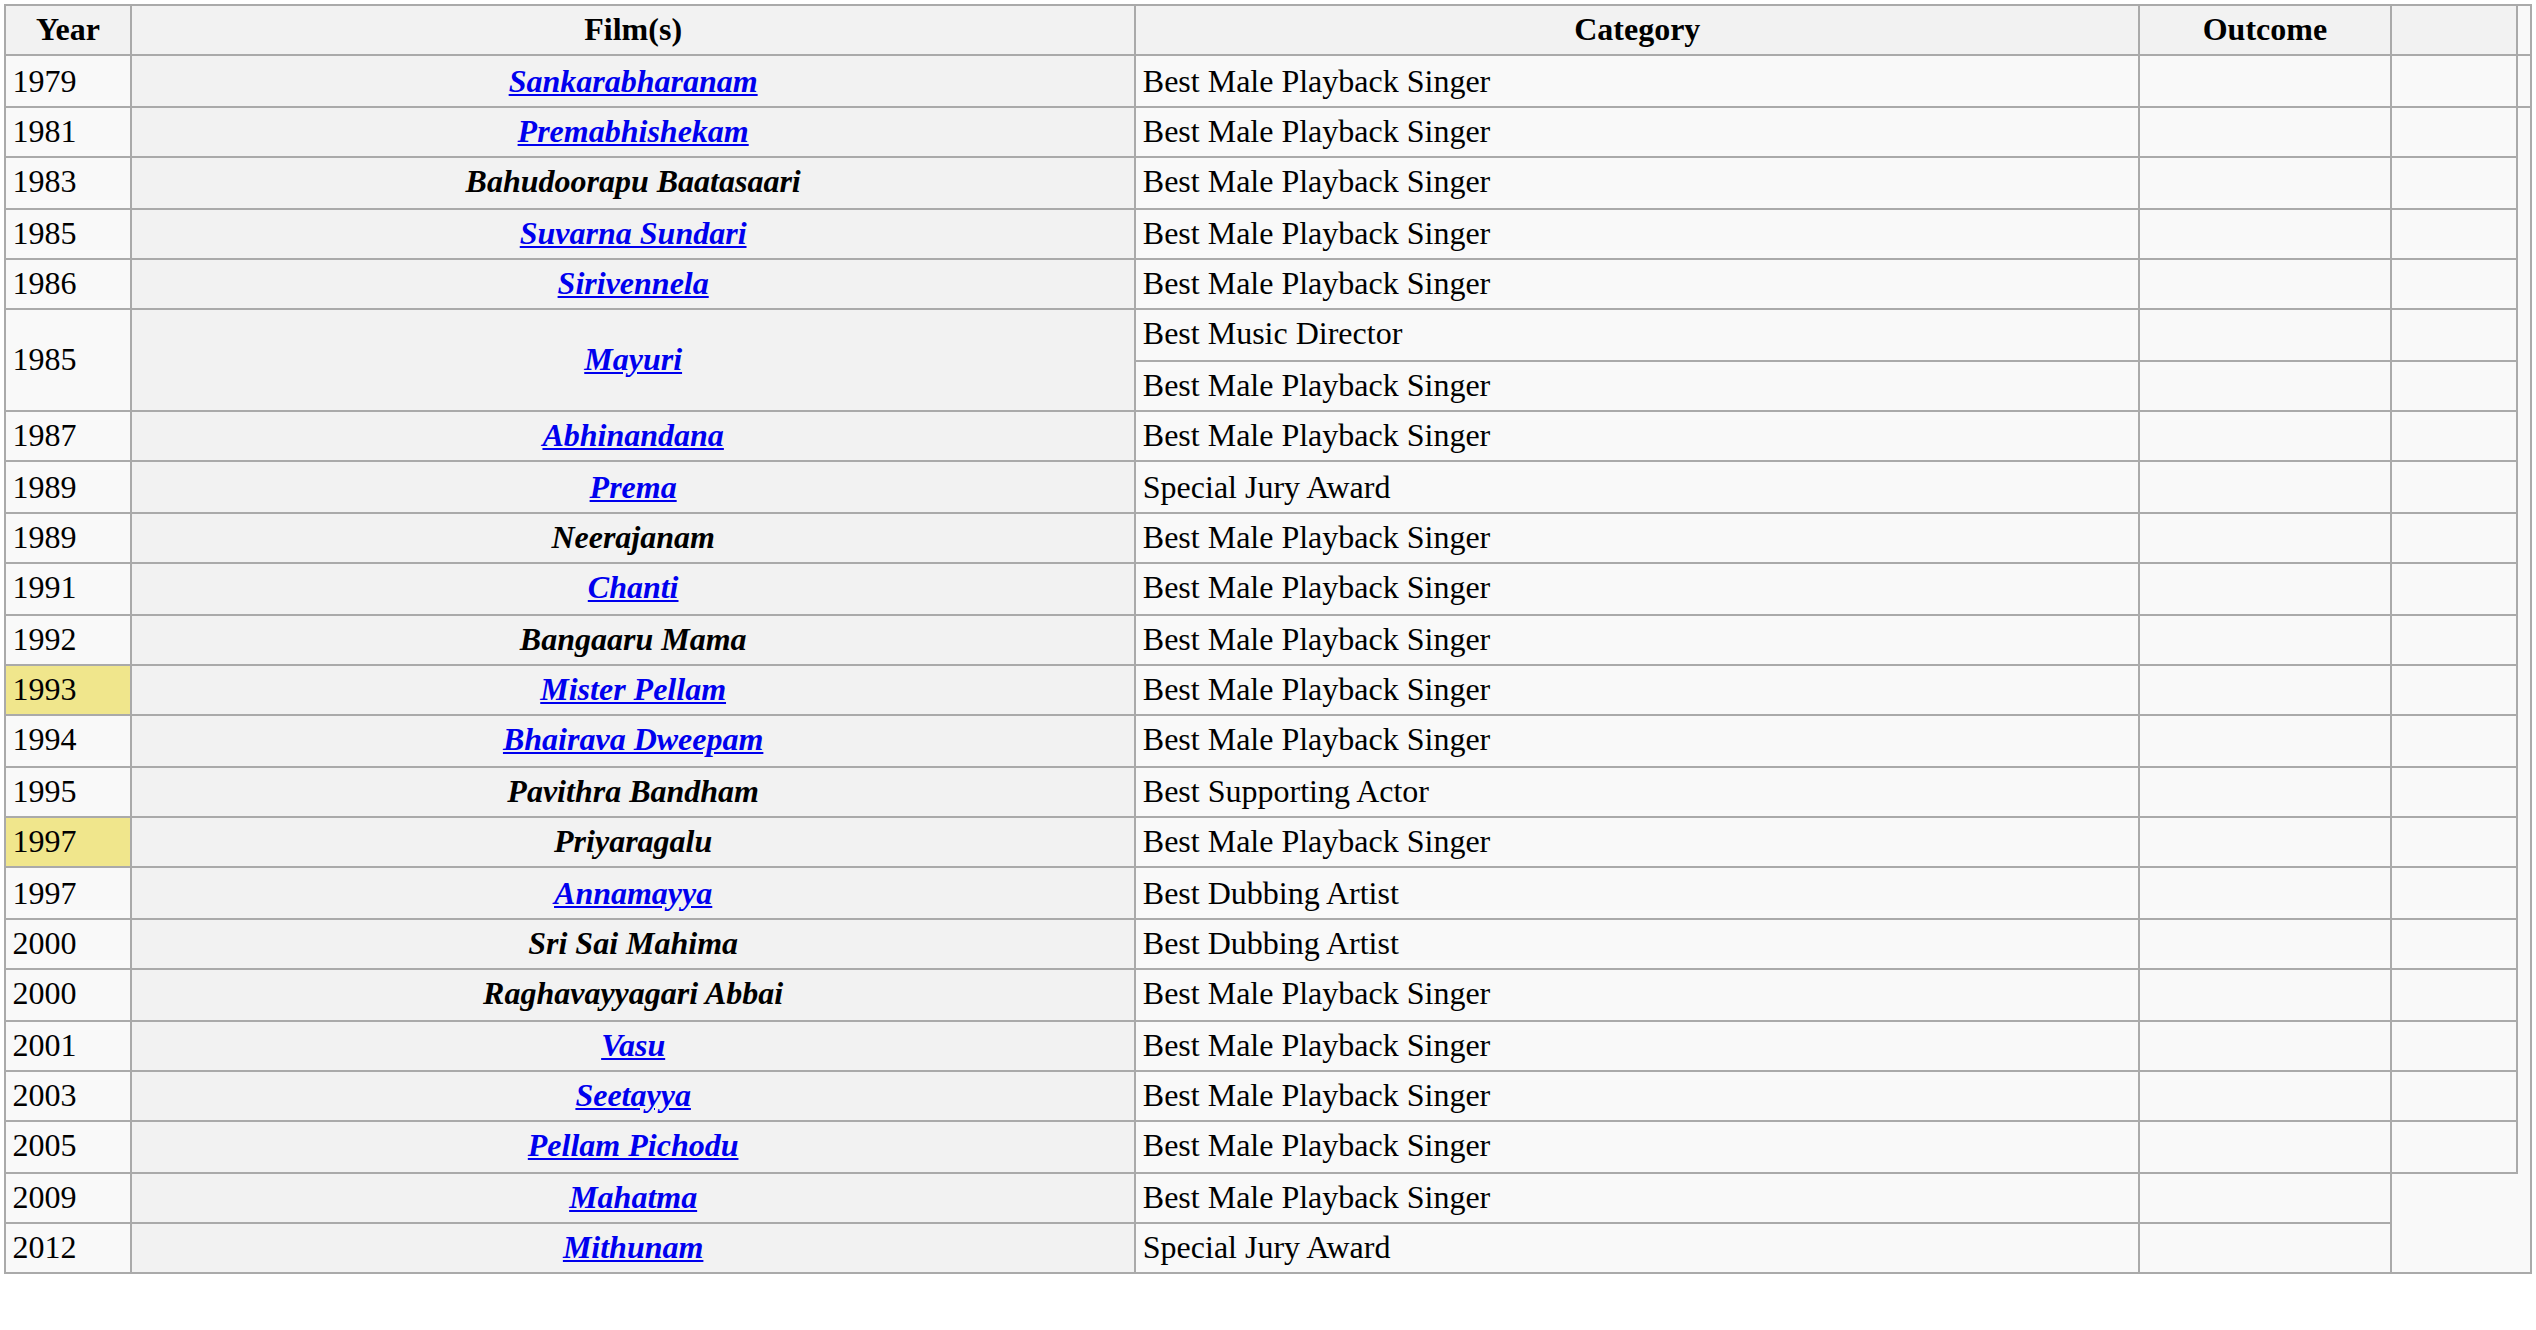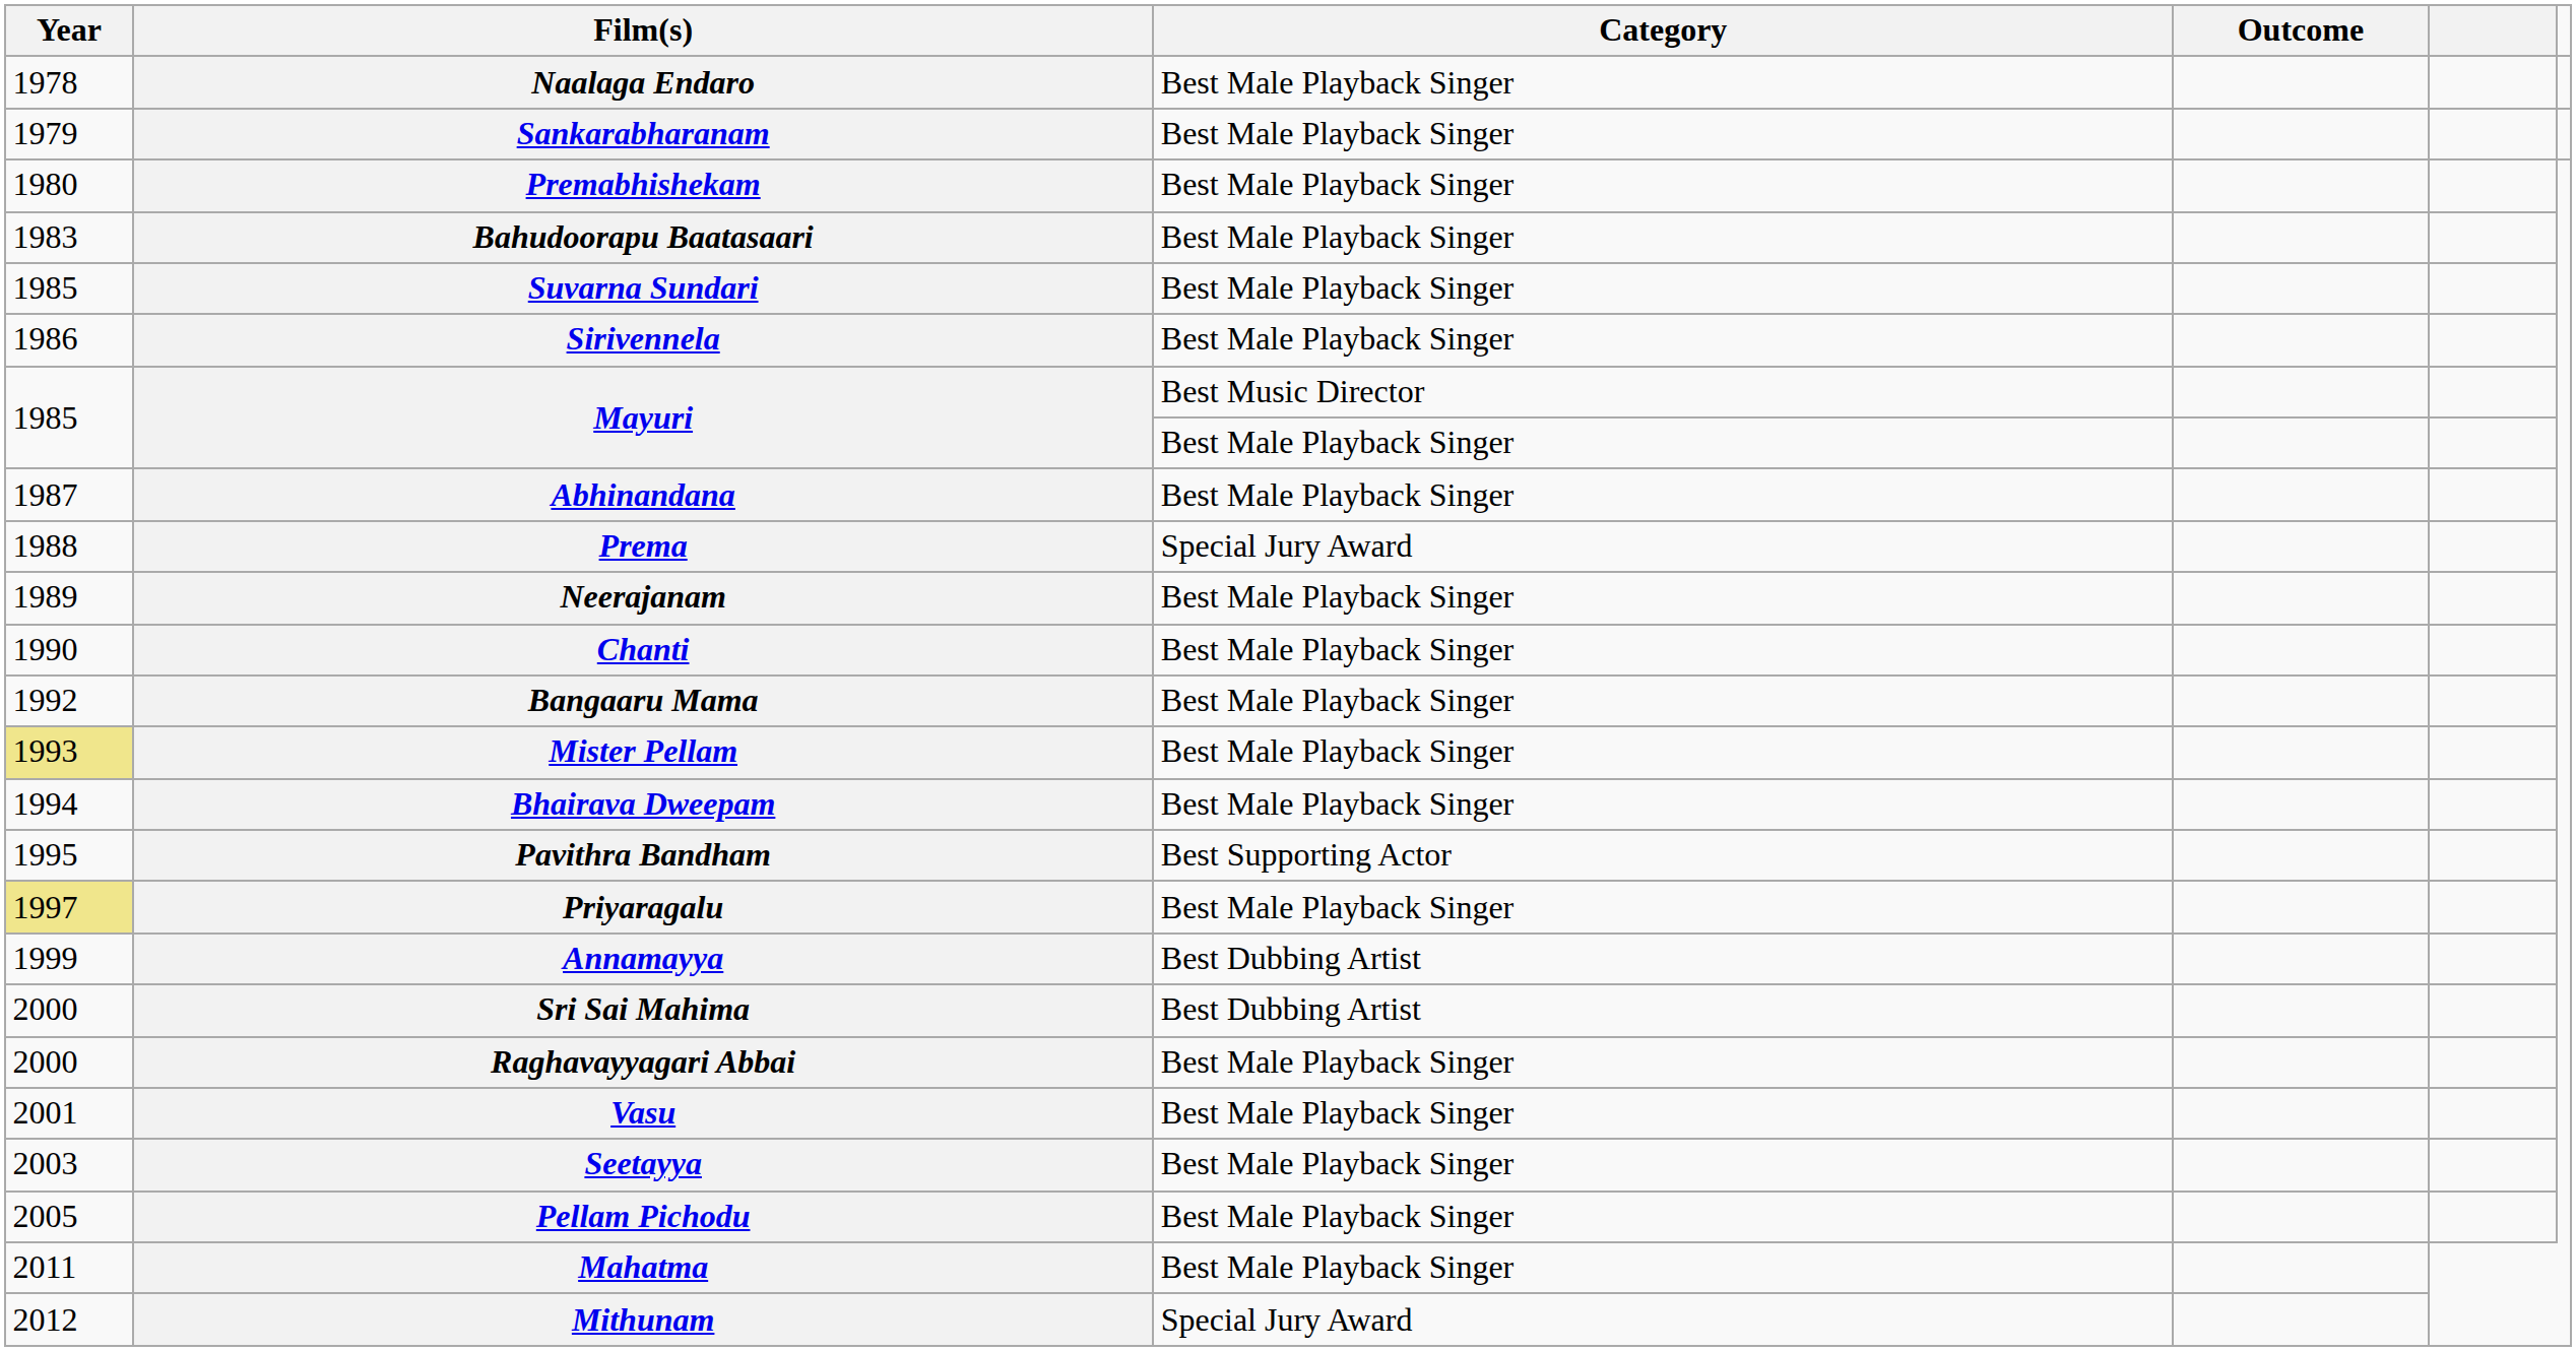+ row: 1978 | Naalaga Endaro | Best Male Playback Singer
Premabhishekam | Year: 1981 -> 1980
Prema | Year: 1989 -> 1988
Chanti | Year: 1991 -> 1990
Annamayya | Year: 1997 -> 1999
Mahatma | Year: 2009 -> 2011
